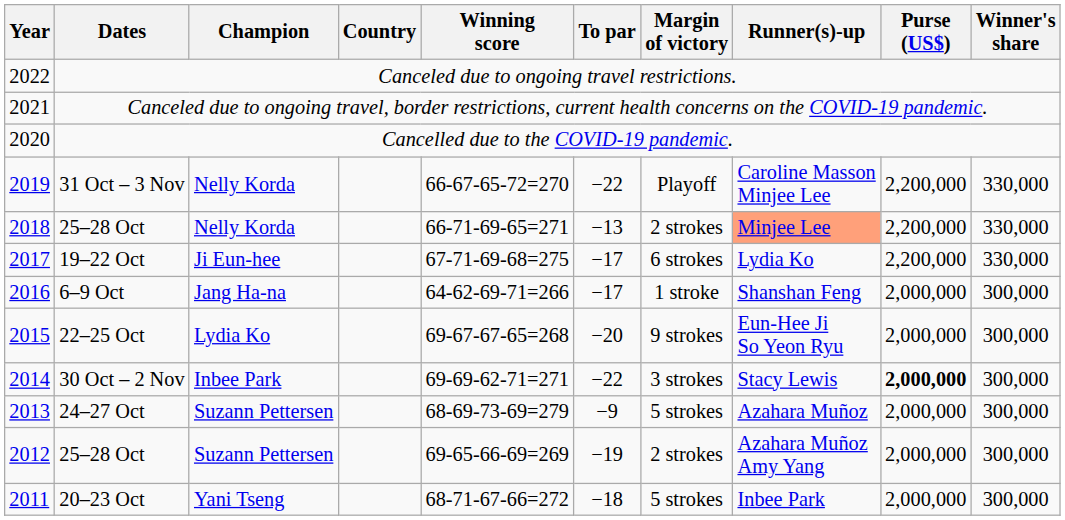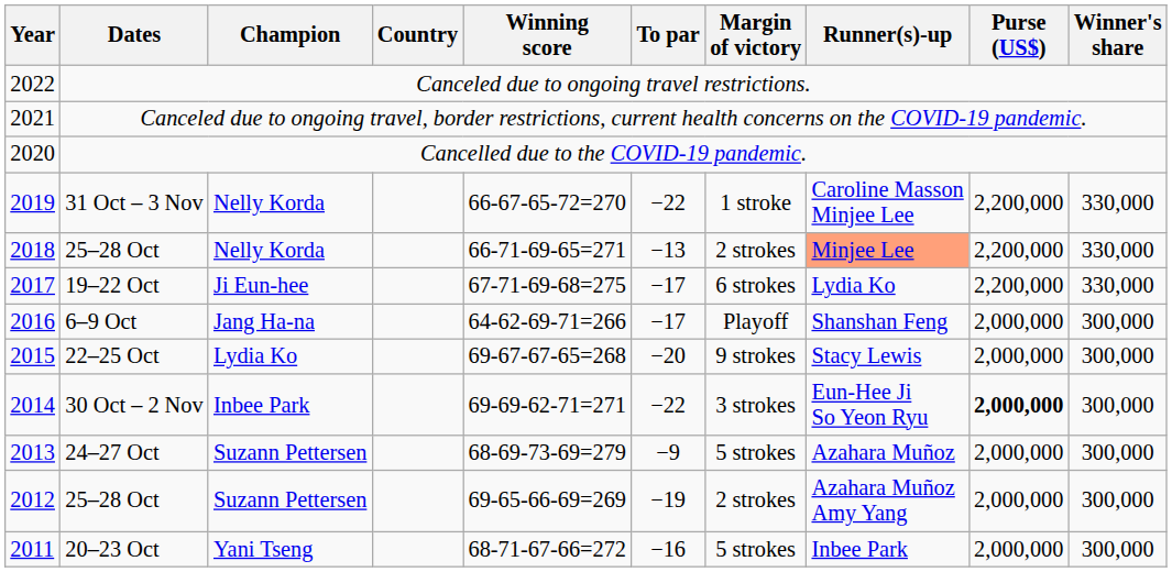31 Oct – 3 Nov | Margin of victory: Playoff -> 1 stroke
6–9 Oct | Margin of victory: 1 stroke -> Playoff
22–25 Oct | Runner(s)-up: Eun-Hee Ji So Yeon Ryu -> Stacy Lewis
30 Oct – 2 Nov | Runner(s)-up: Stacy Lewis -> Eun-Hee Ji So Yeon Ryu
20–23 Oct | To par: −18 -> −16
